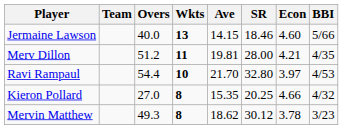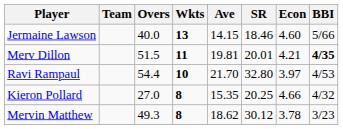Merv Dillon | Overs: 51.2 -> 51.5
Merv Dillon | SR: 28.00 -> 20.01
Merv Dillon | BBI: normal -> bold
